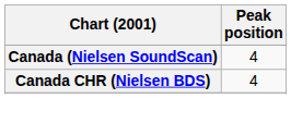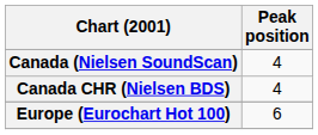+ row: Europe (Eurochart Hot 100) | 6
